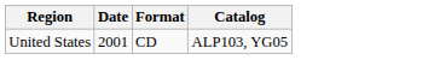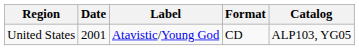+ column: Label | Atavistic/Young God
